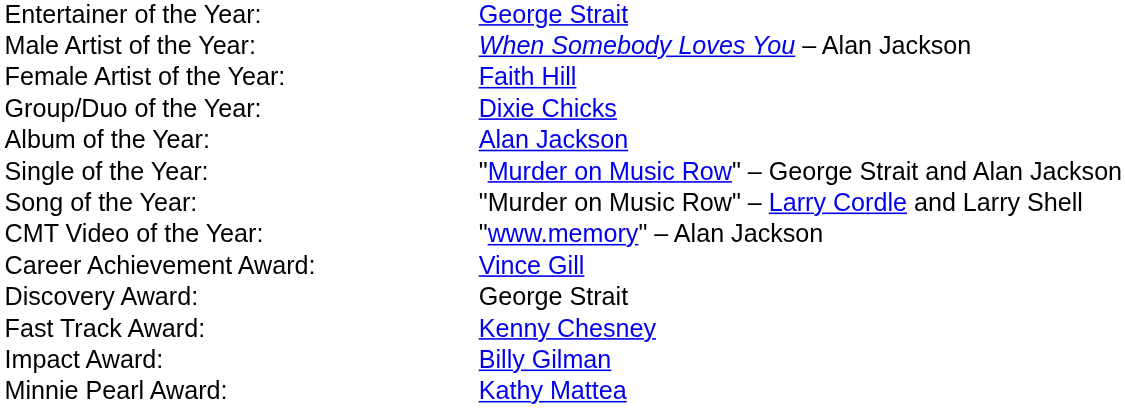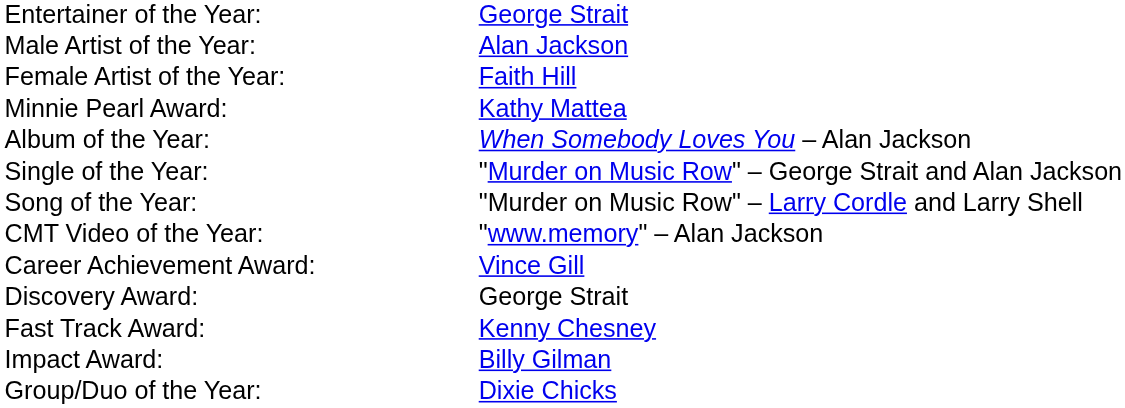Male Artist of the Year: | column 2: When Somebody Loves You – Alan Jackson -> Alan Jackson
rows swapped: Group/Duo of the Year: <-> Minnie Pearl Award:
Album of the Year: | column 2: Alan Jackson -> When Somebody Loves You – Alan Jackson
